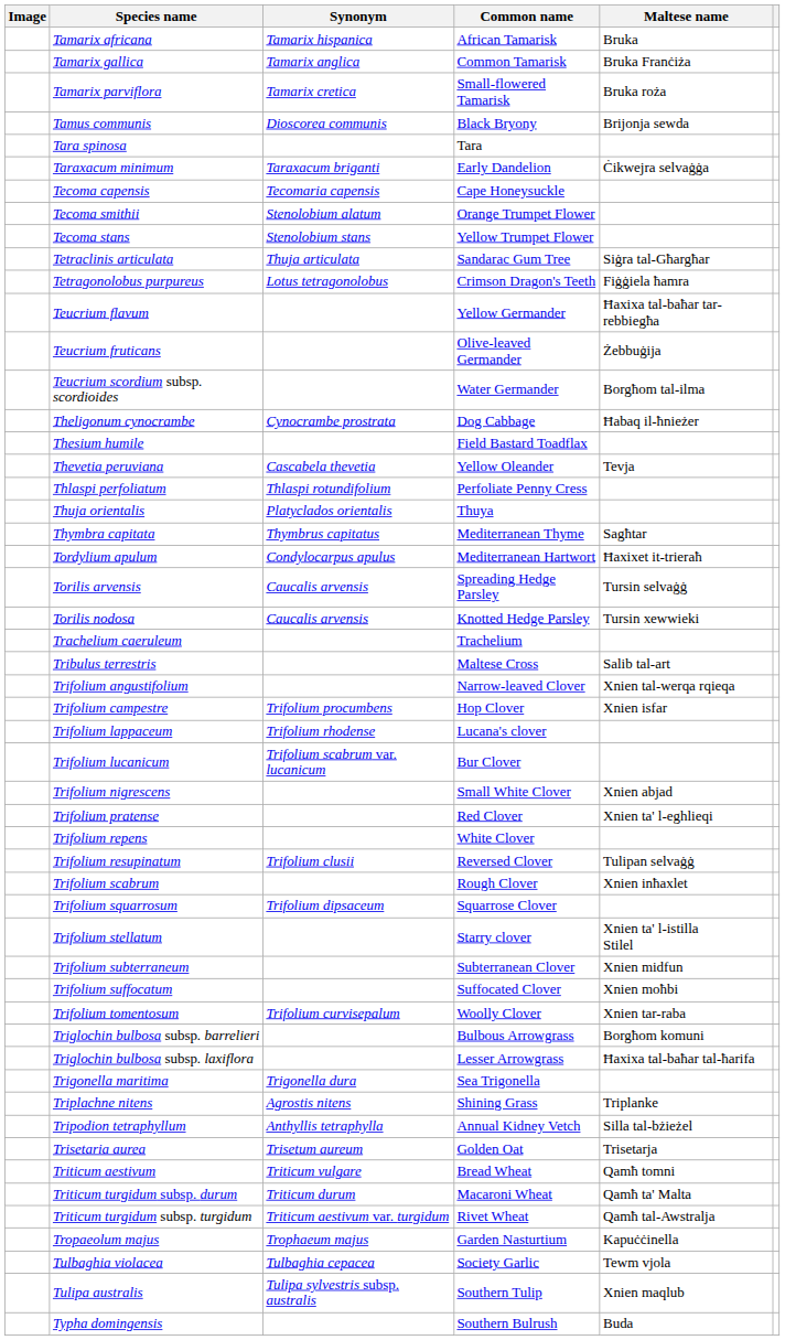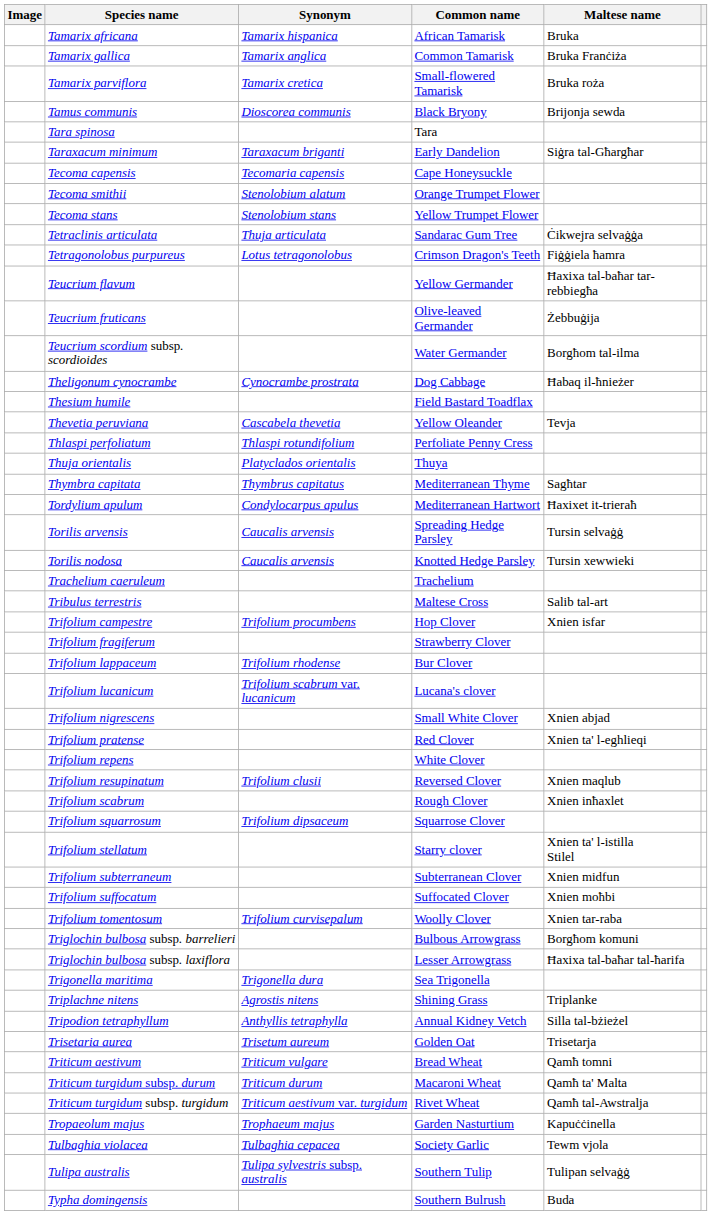Taraxacum minimum | Maltese name: Ċikwejra selvaġġa -> Siġra tal-Għargħar
Tetraclinis articulata | Maltese name: Siġra tal-Għargħar -> Ċikwejra selvaġġa
- row: Trifolium angustifolium | Narrow-leaved Clover | Xnien tal-werqa rqieqa
+ row: Trifolium fragiferum | Strawberry Clover
Trifolium lappaceum | Common name: Lucana's clover -> Bur Clover
Trifolium lucanicum | Common name: Bur Clover -> Lucana's clover
Trifolium resupinatum | Maltese name: Tulipan selvaġġ -> Xnien maqlub
Tulipa australis | Maltese name: Xnien maqlub -> Tulipan selvaġġ
